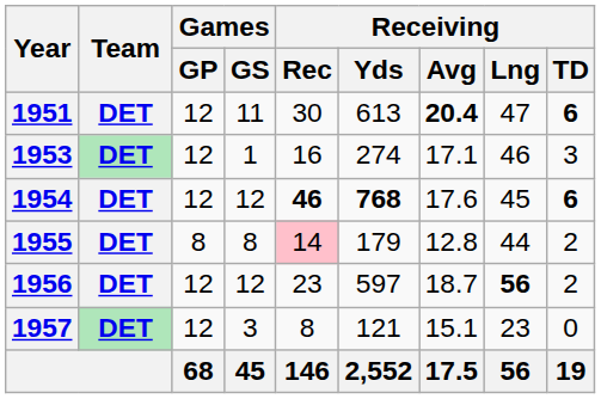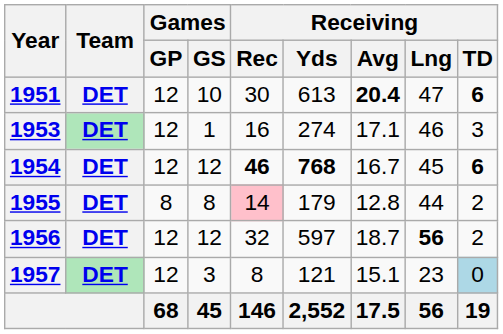1951 | Games / GS: 11 -> 10
1954 | Receiving / Avg: 17.6 -> 16.7
1956 | Receiving / Rec: 23 -> 32
1957 | Receiving / TD: no background -> lightblue background
